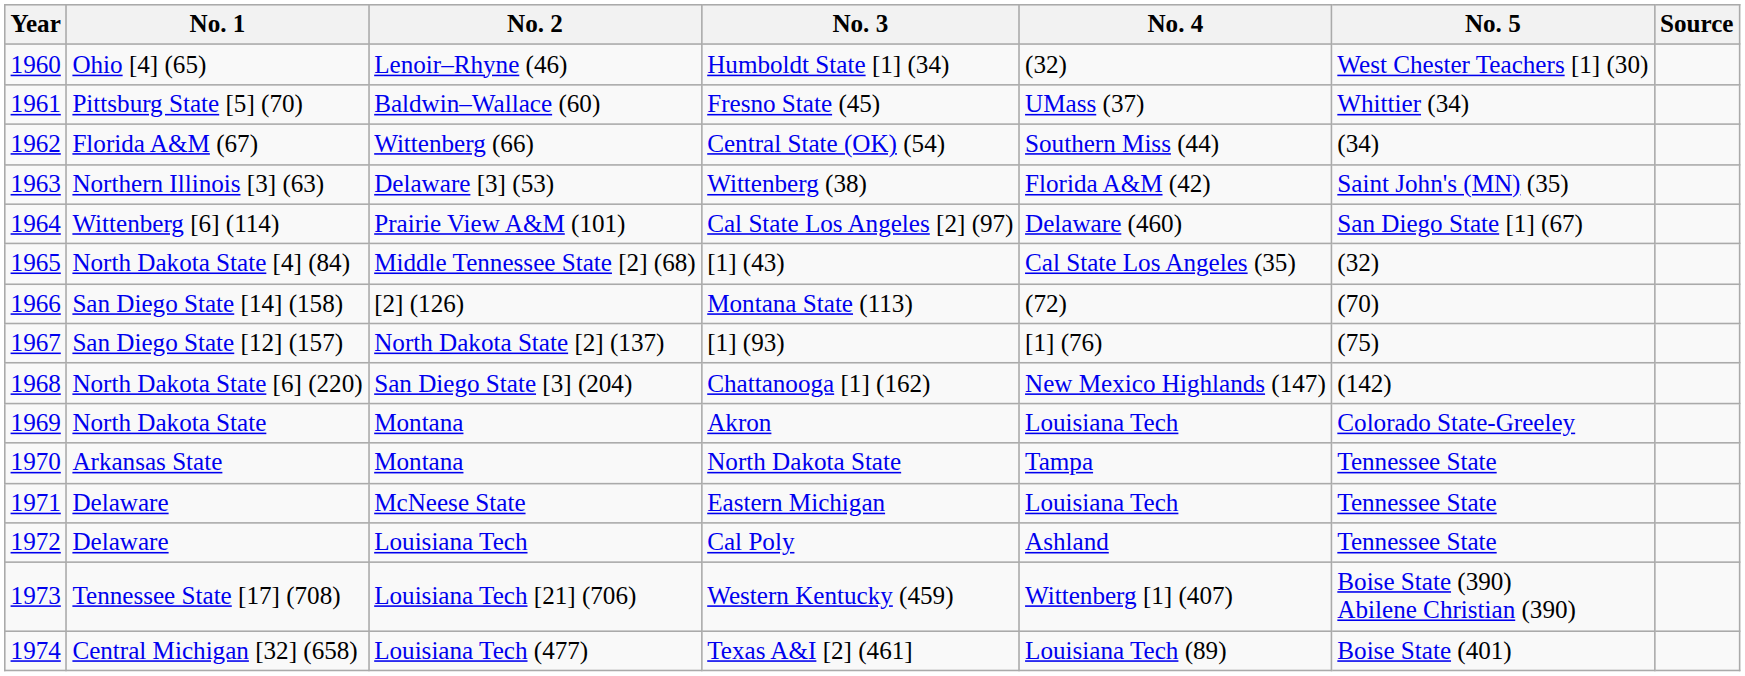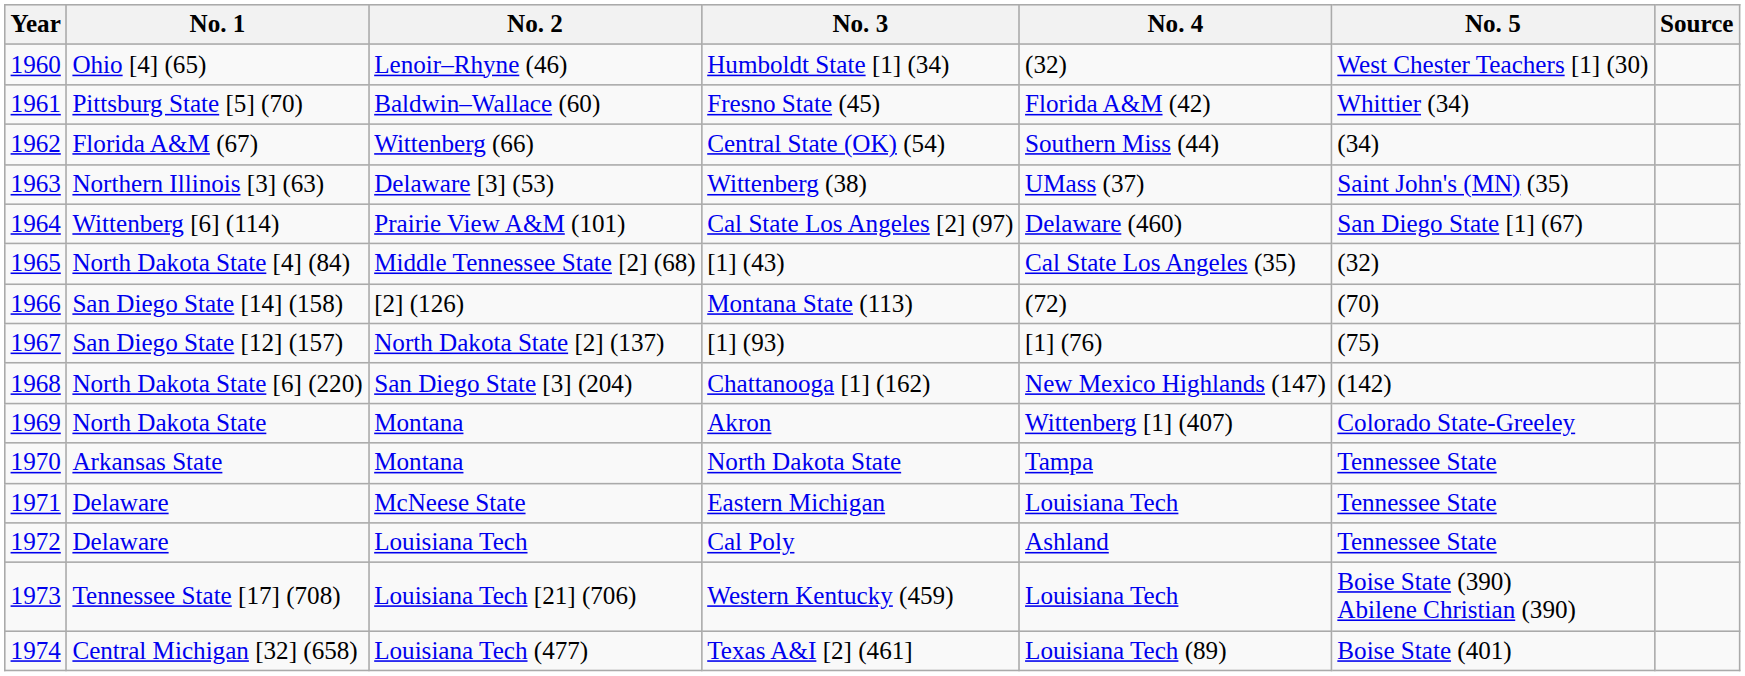Fresno State (45) | No. 4: UMass (37) -> Florida A&M (42)
Wittenberg (38) | No. 4: Florida A&M (42) -> UMass (37)
Akron | No. 4: Louisiana Tech -> Wittenberg [1] (407)
Western Kentucky (459) | No. 4: Wittenberg [1] (407) -> Louisiana Tech
